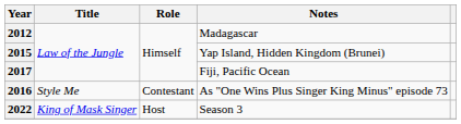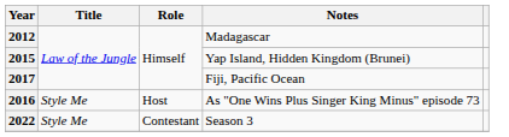2016 | Role: Contestant -> Host
2022 | Title: King of Mask Singer -> Style Me
2022 | Role: Host -> Contestant
